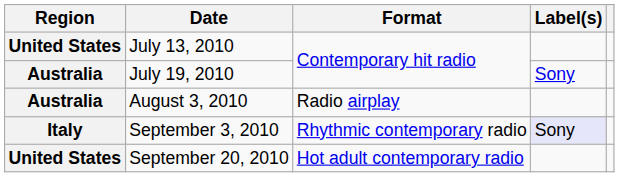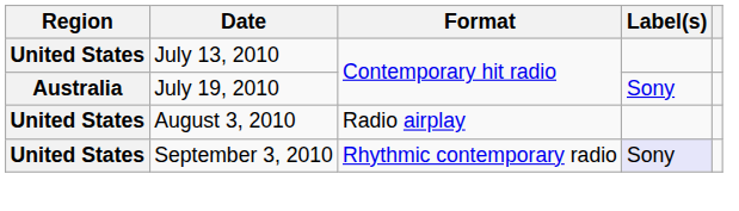August 3, 2010 | Region: Australia -> United States
September 3, 2010 | Region: Italy -> United States
- row: United States | September 20, 2010 | Hot adult contemporary radio
